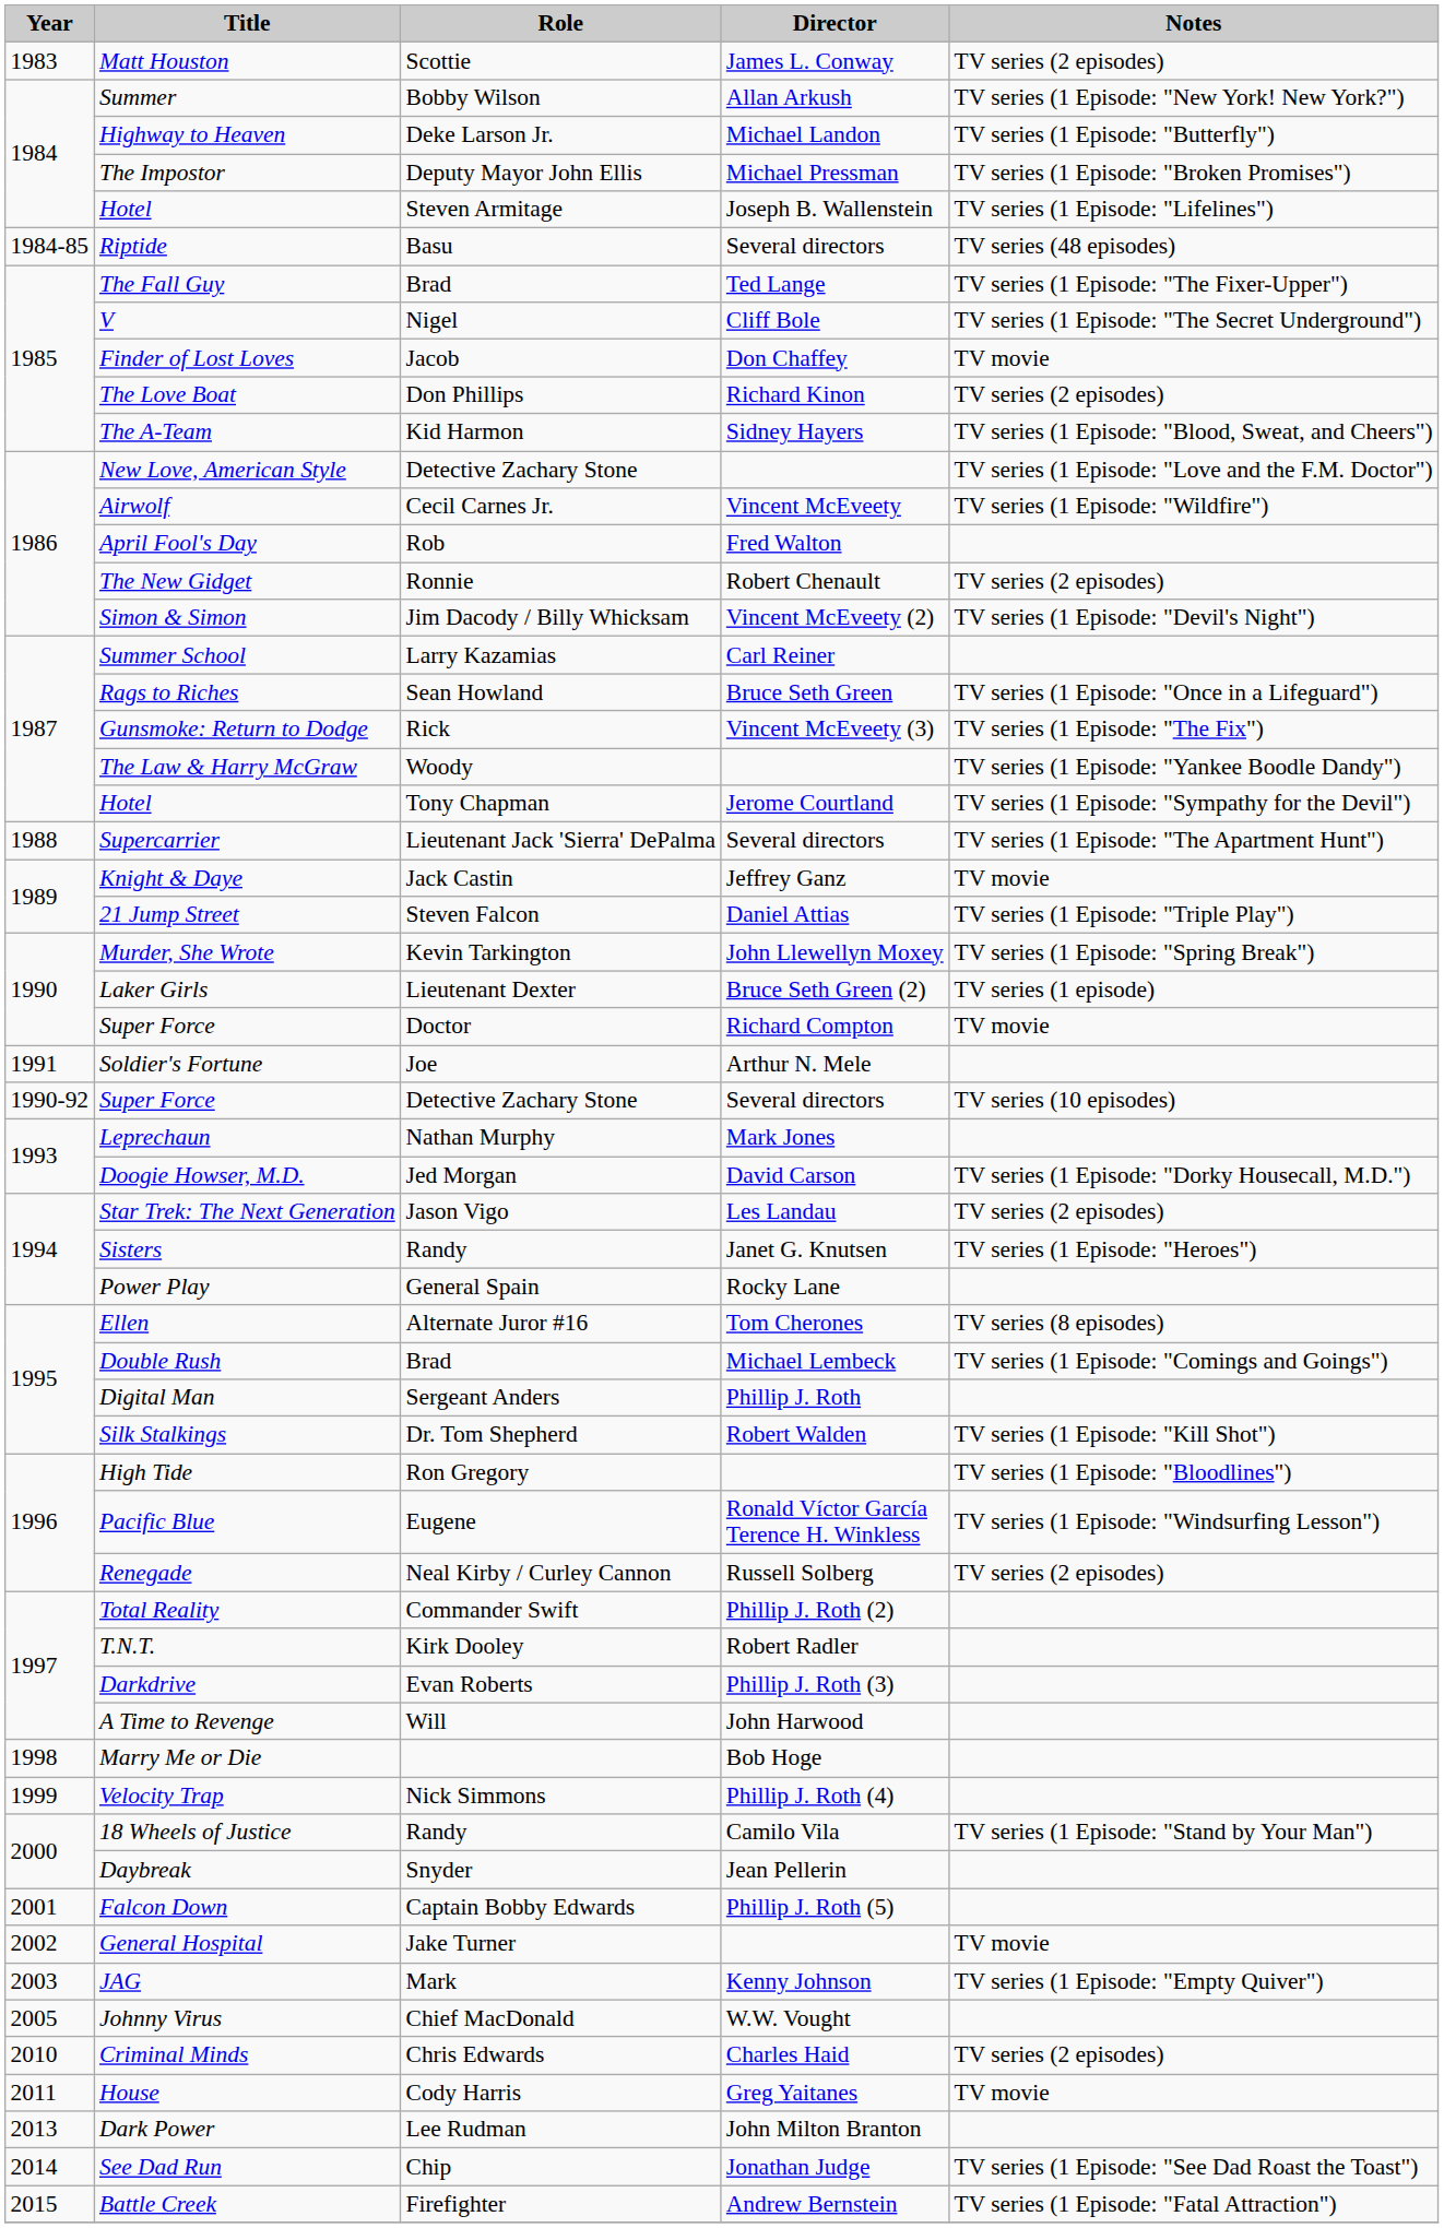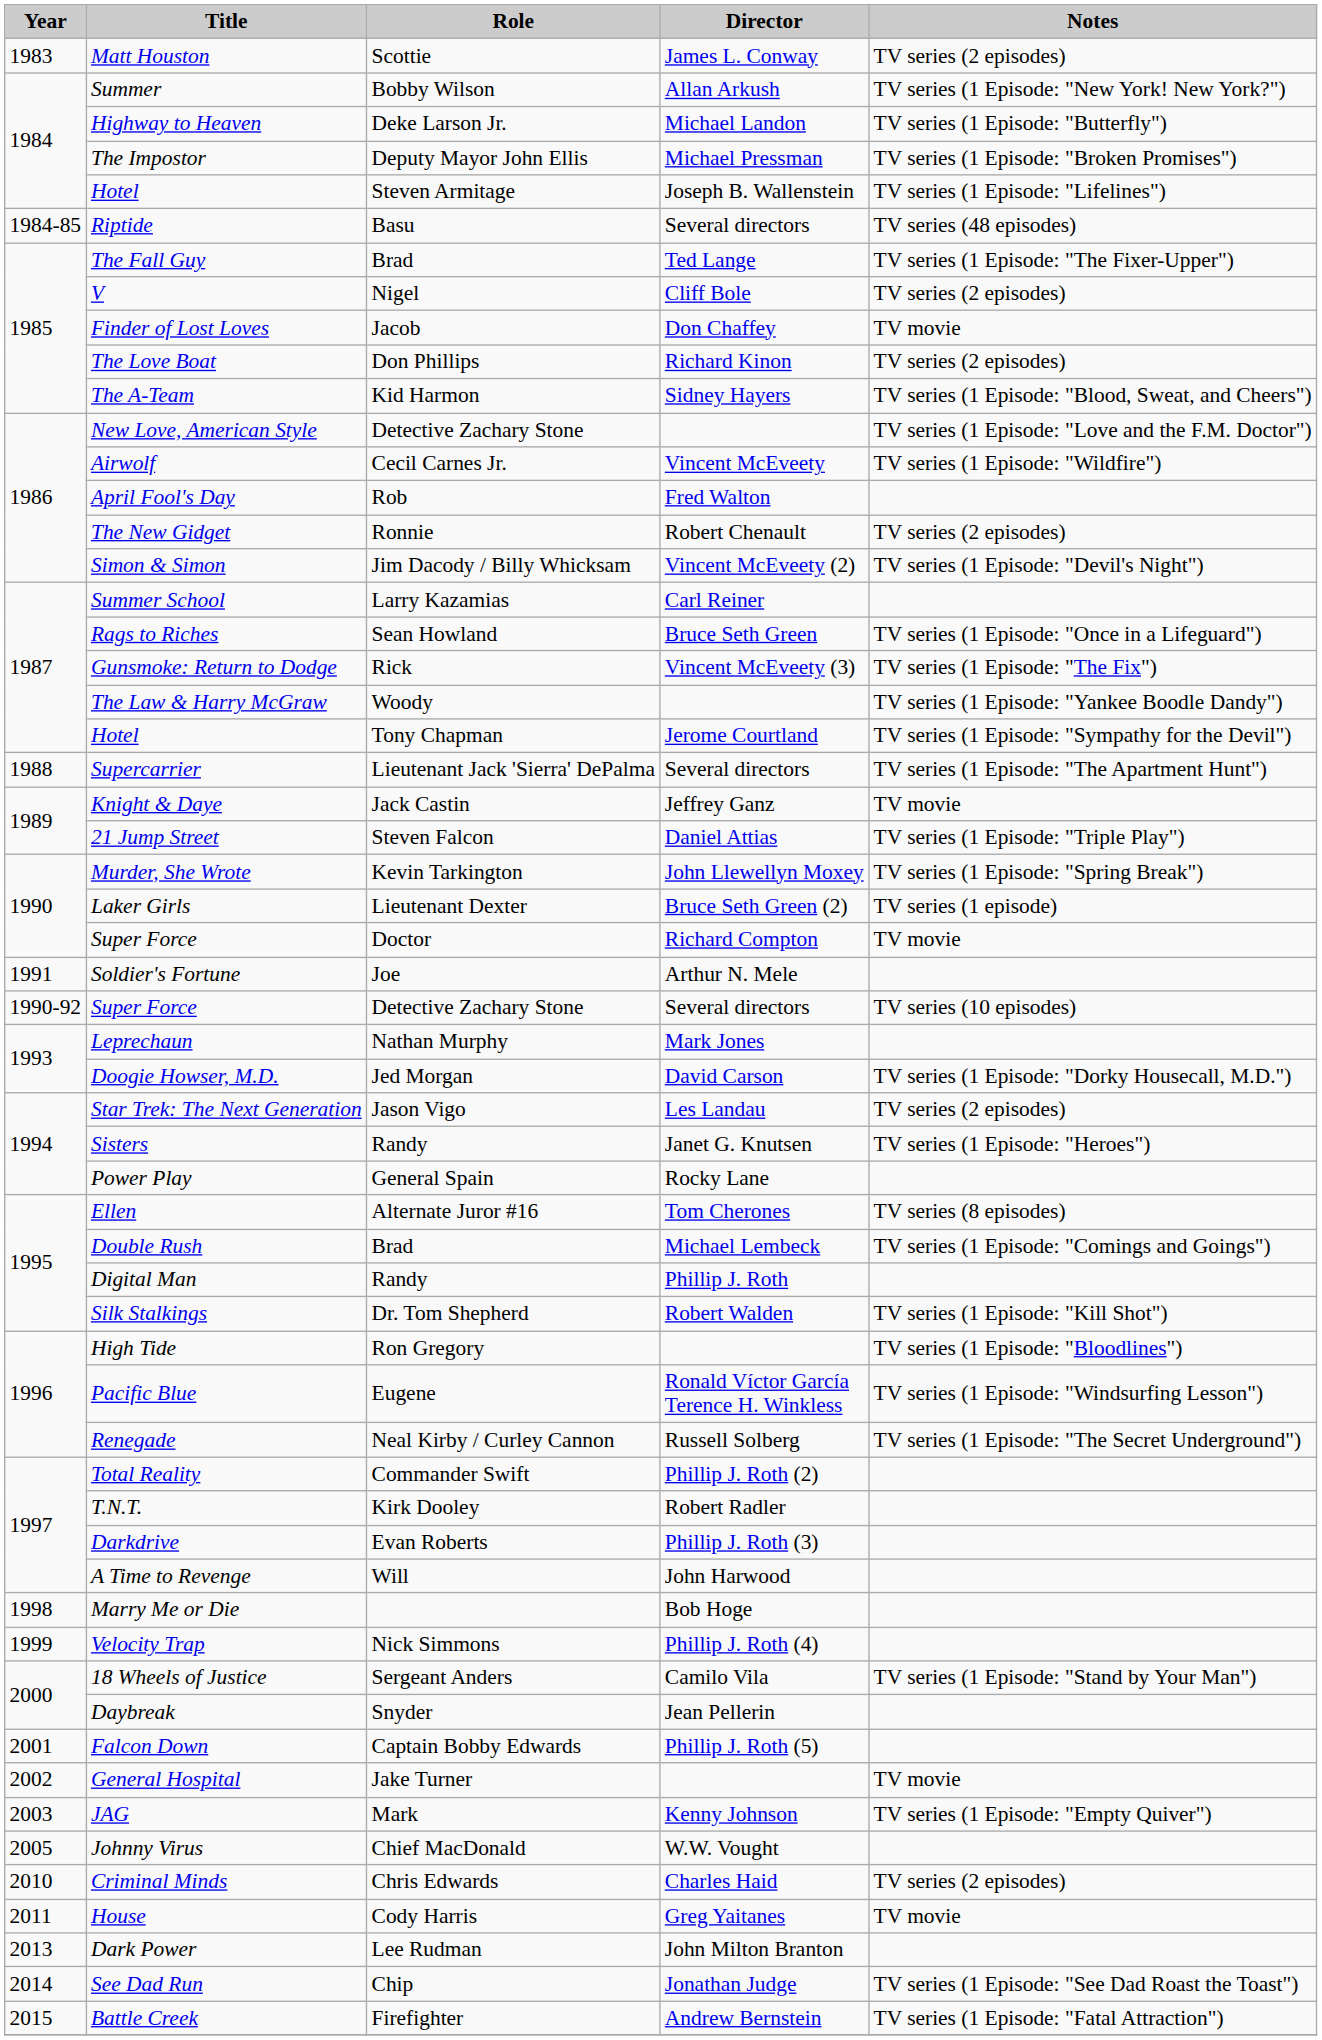V | Notes: TV series (1 Episode: "The Secret Underground") -> TV series (2 episodes)
Digital Man | Role: Sergeant Anders -> Randy
Renegade | Notes: TV series (2 episodes) -> TV series (1 Episode: "The Secret Underground")
18 Wheels of Justice | Role: Randy -> Sergeant Anders
